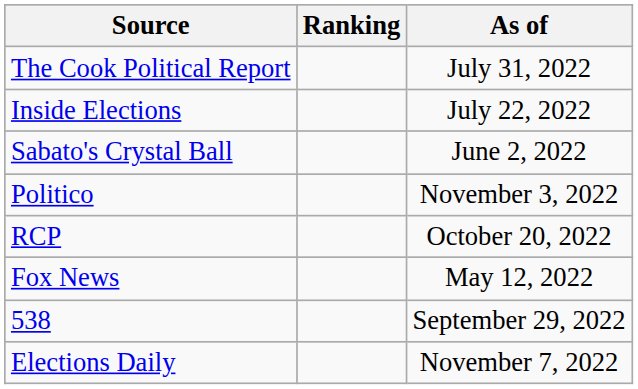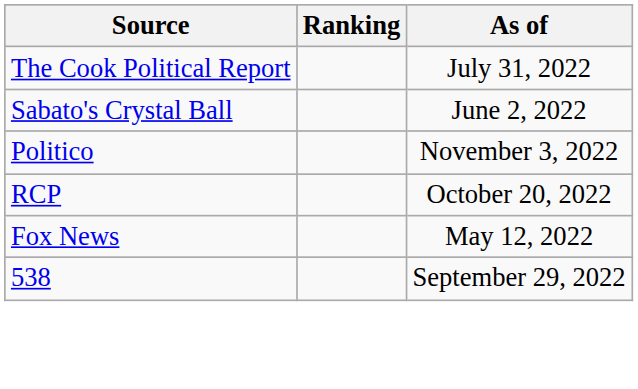- row: Inside Elections | July 22, 2022
- row: Elections Daily | November 7, 2022
